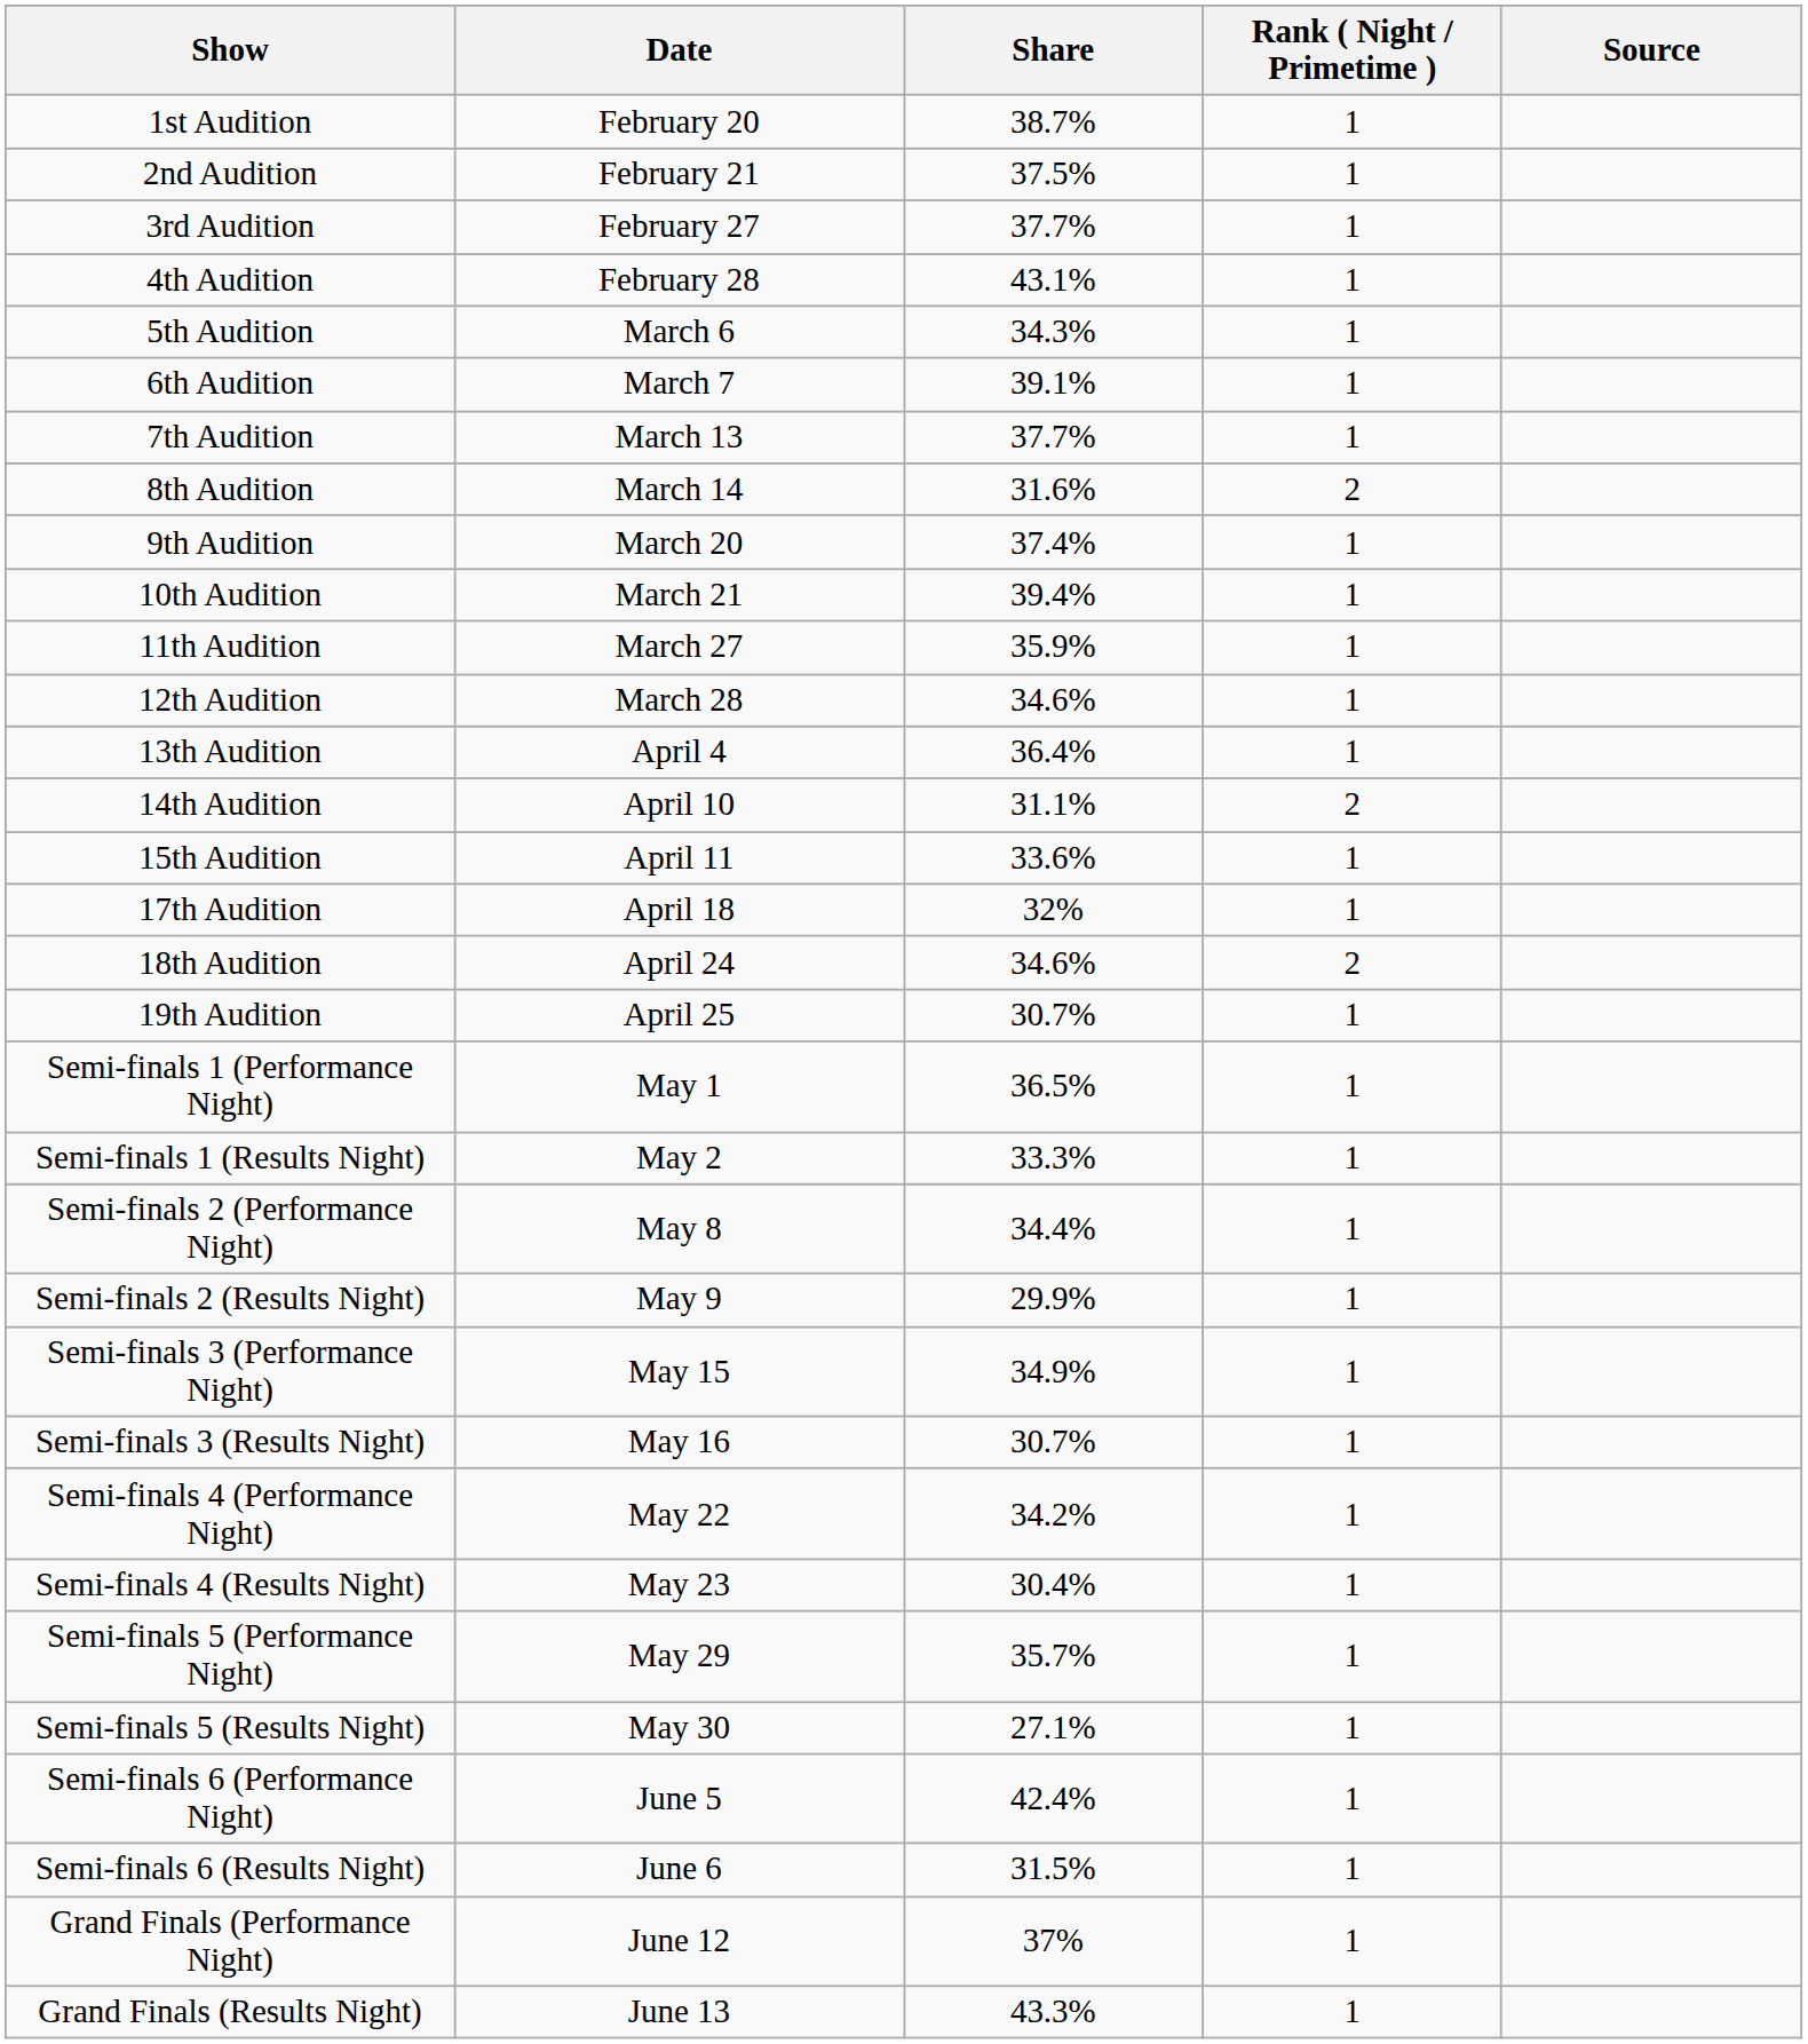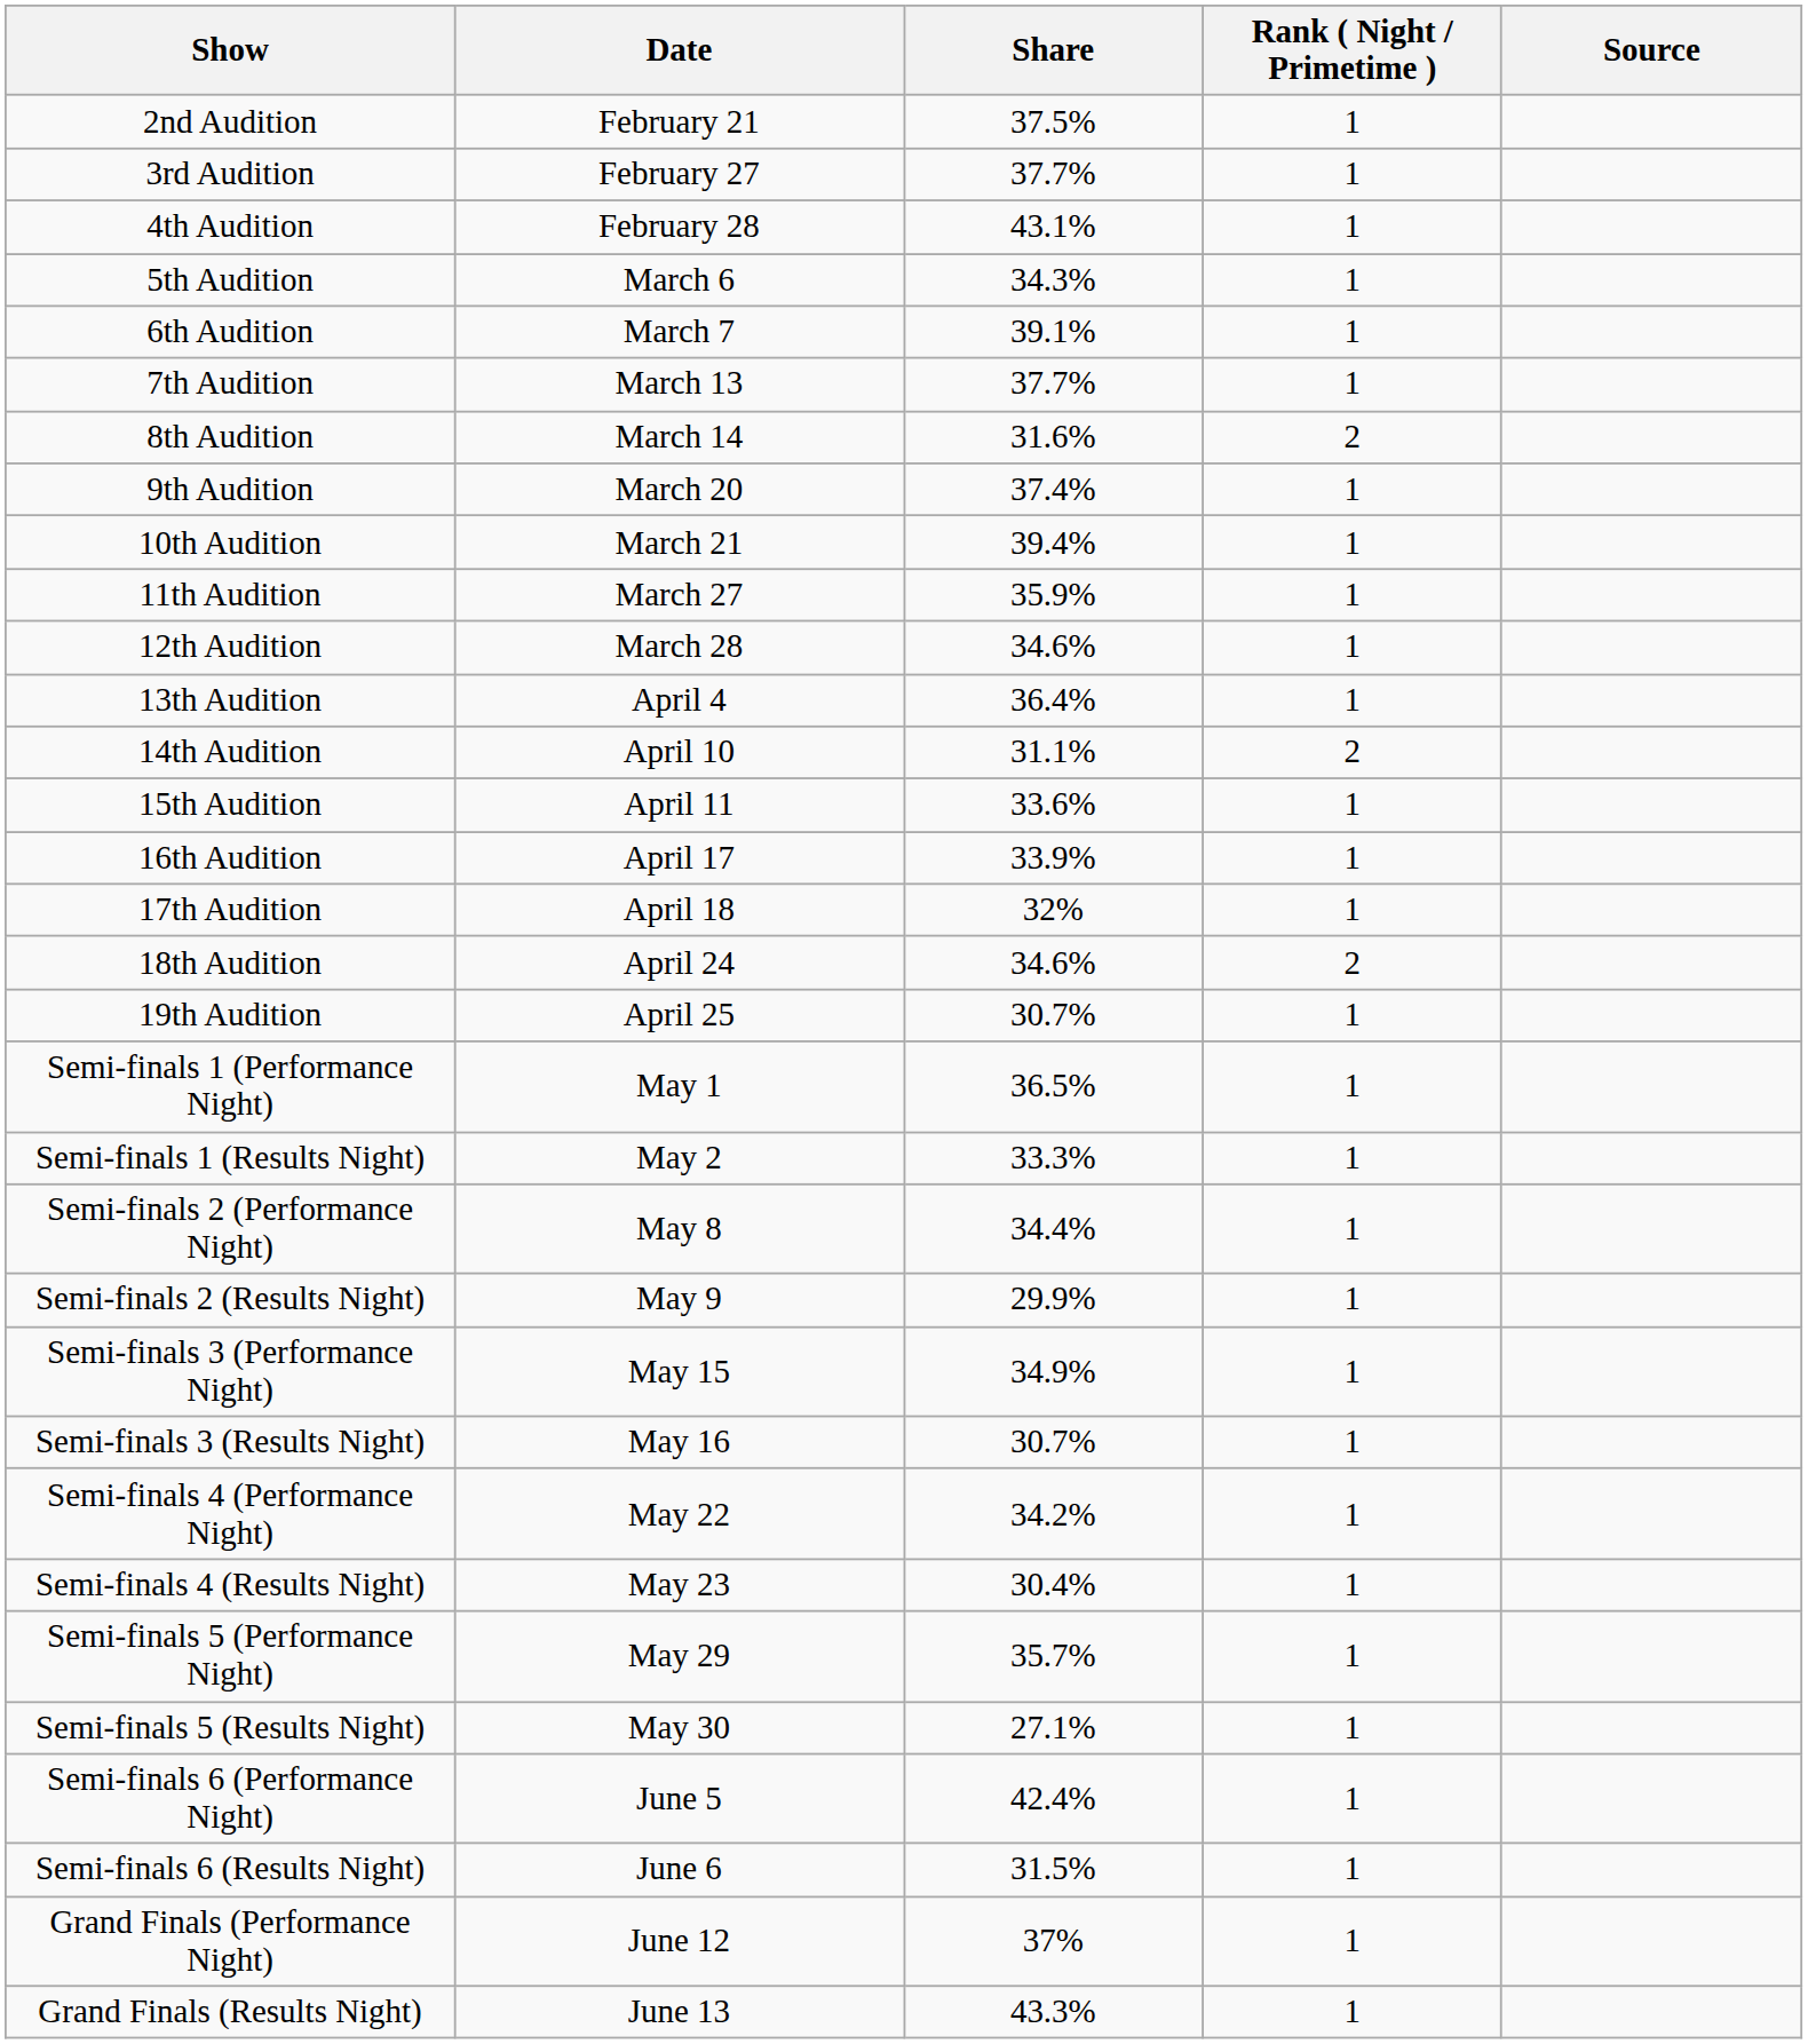- row: 1st Audition | February 20 | 38.7% | 1
+ row: 16th Audition | April 17 | 33.9% | 1
